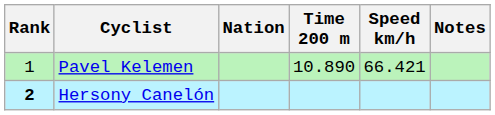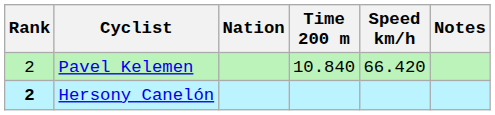Pavel Kelemen | Rank: 1 -> 2
Pavel Kelemen | Time 200 m: 10.890 -> 10.840
Pavel Kelemen | Speed km/h: 66.421 -> 66.420
